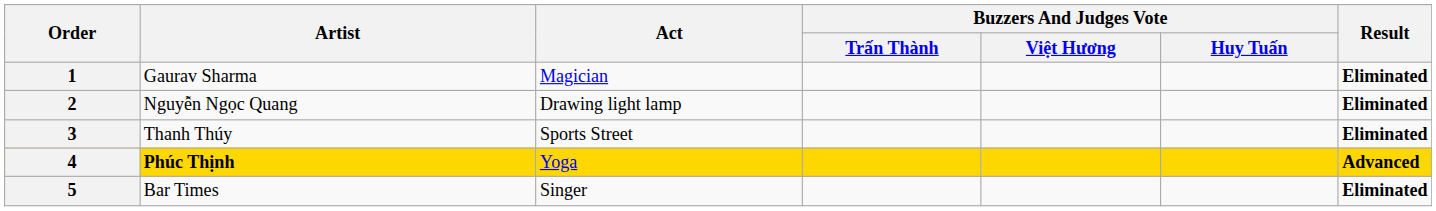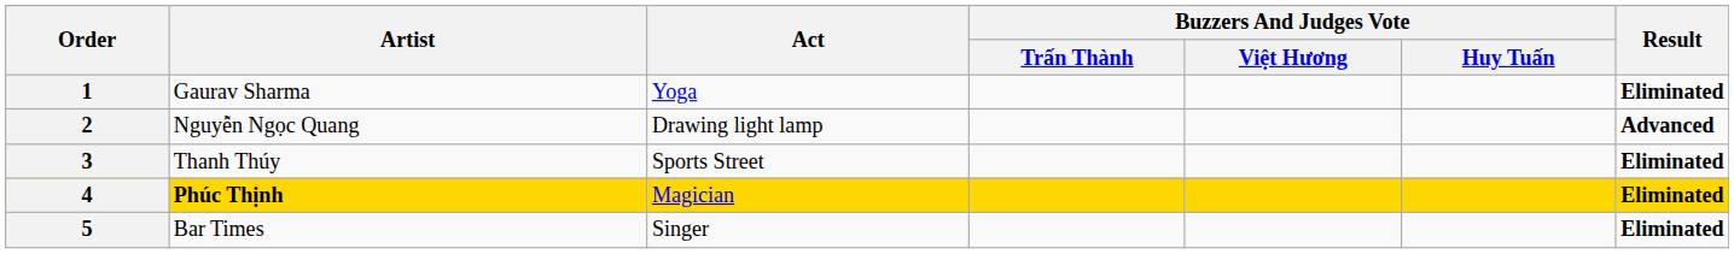1 | Act: Magician -> Yoga
2 | Result: Eliminated -> Advanced
4 | Act: Yoga -> Magician
4 | Result: Advanced -> Eliminated
